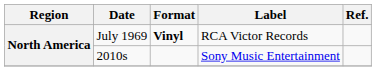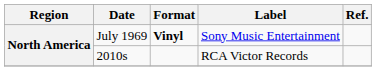July 1969 | Label: RCA Victor Records -> Sony Music Entertainment
2010s | Label: Sony Music Entertainment -> RCA Victor Records
